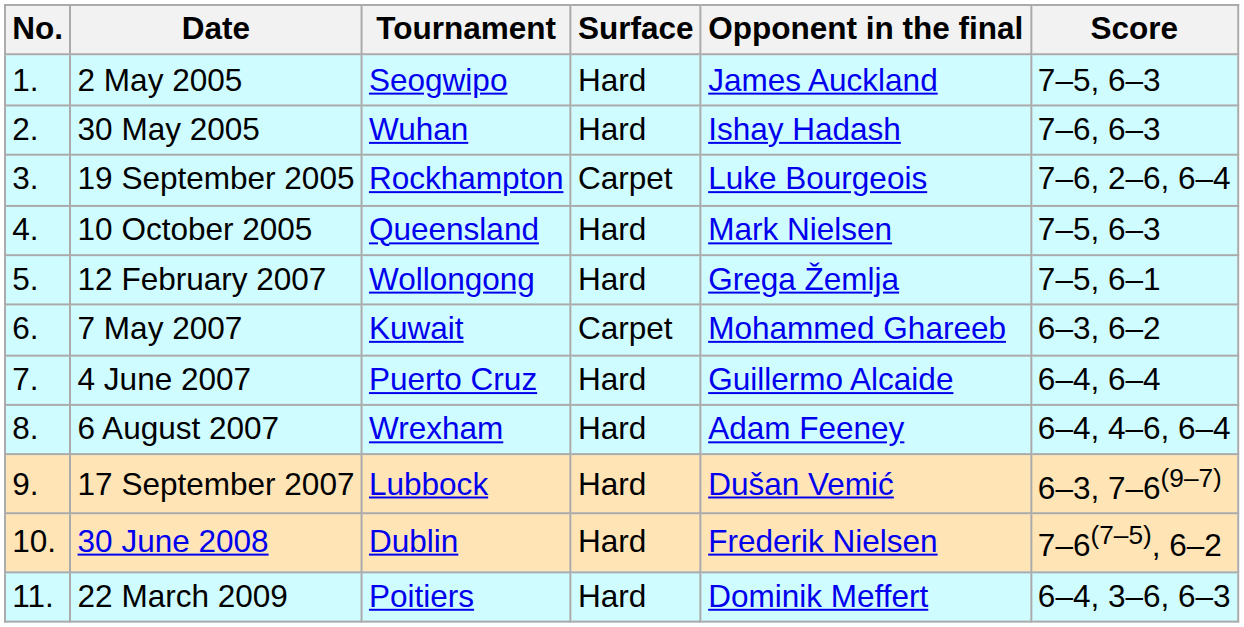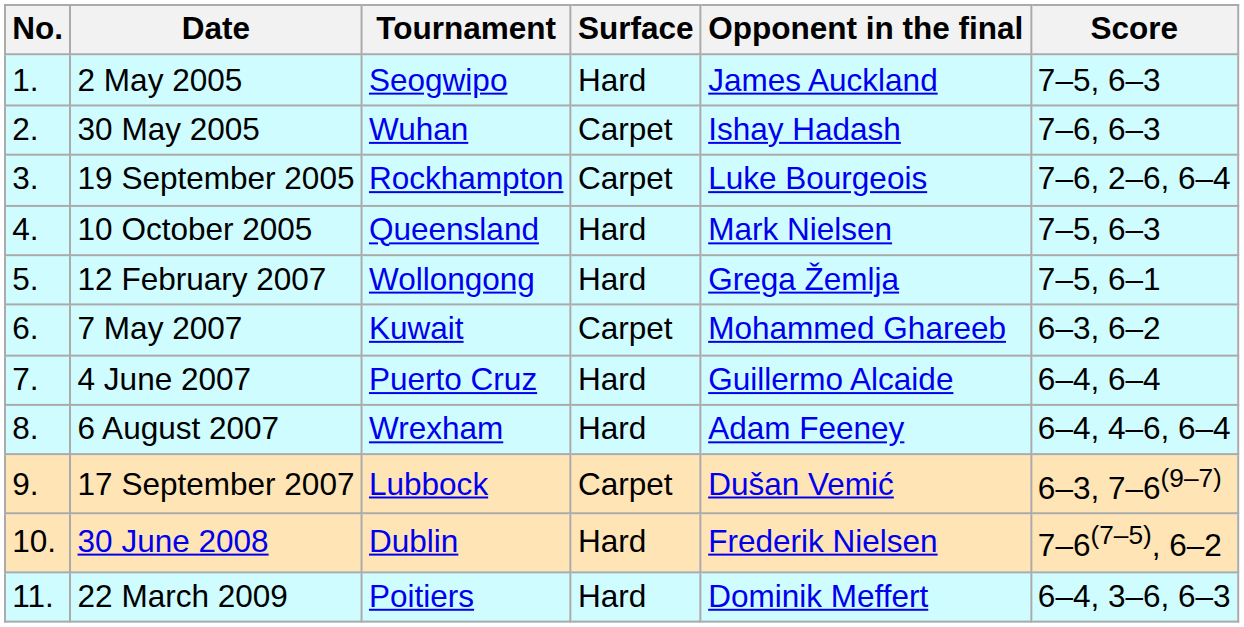30 May 2005 | Surface: Hard -> Carpet
17 September 2007 | Surface: Hard -> Carpet
